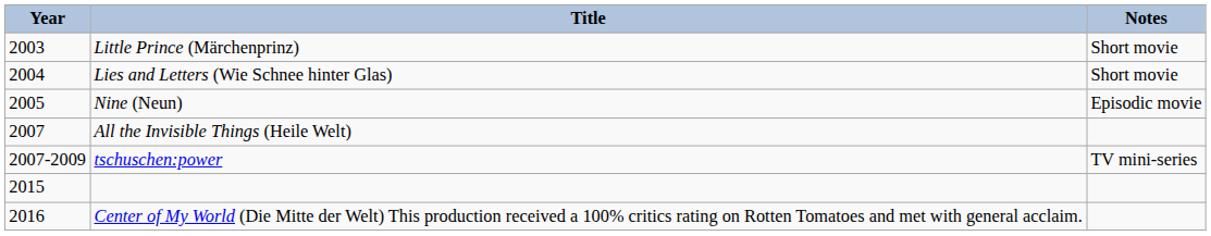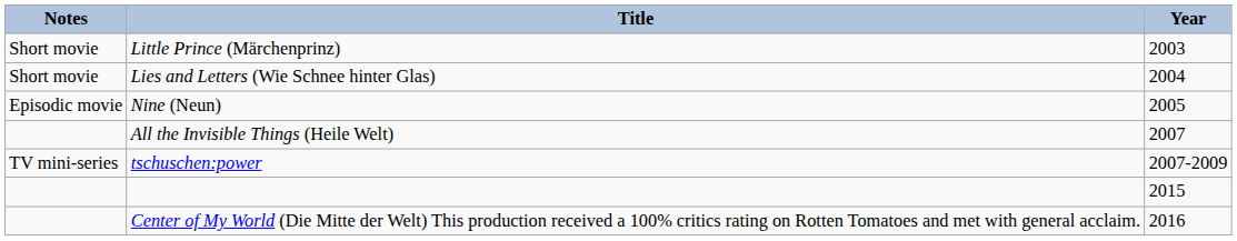columns swapped: Year <-> Notes
